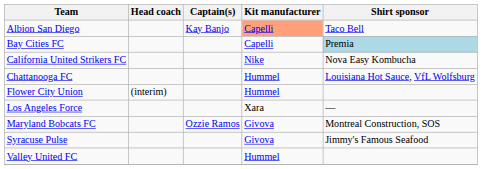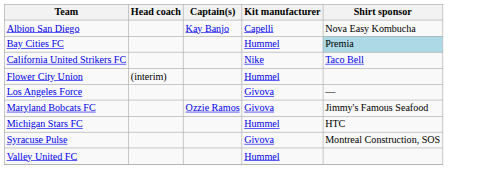Albion San Diego | Kit manufacturer: lightsalmon background -> no background
Albion San Diego | Shirt sponsor: Taco Bell -> Nova Easy Kombucha
Bay Cities FC | Kit manufacturer: Capelli -> Hummel
California United Strikers FC | Shirt sponsor: Nova Easy Kombucha -> Taco Bell
- row: Chattanooga FC | Hummel | Louisiana Hot Sauce, VfL Wolfsburg
Los Angeles Force | Kit manufacturer: Xara -> Givova
Maryland Bobcats FC | Shirt sponsor: Montreal Construction, SOS -> Jimmy's Famous Seafood
+ row: Michigan Stars FC | Hummel | HTC
Syracuse Pulse | Shirt sponsor: Jimmy's Famous Seafood -> Montreal Construction, SOS
